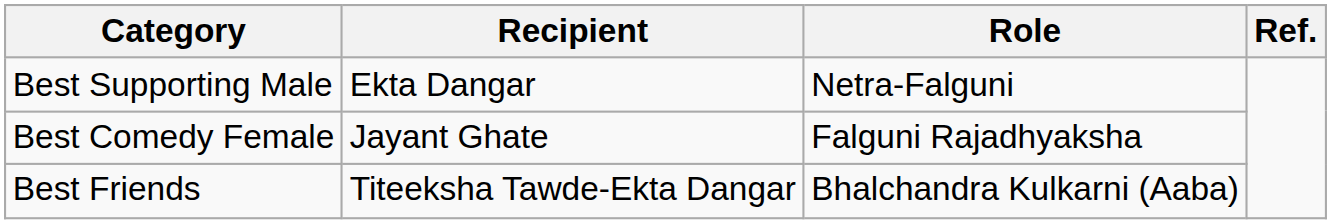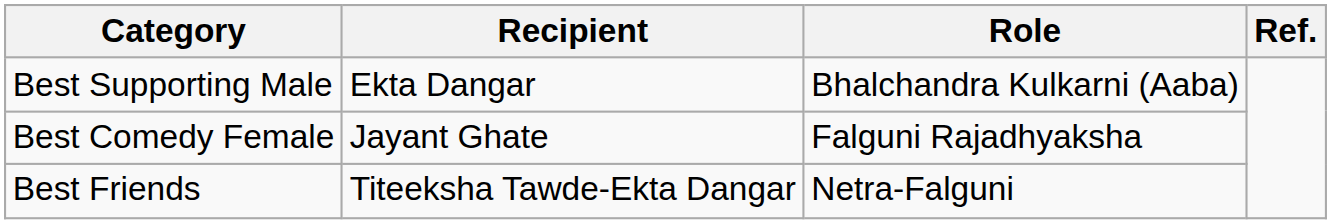Best Supporting Male | Role: Netra-Falguni -> Bhalchandra Kulkarni (Aaba)
Best Friends | Role: Bhalchandra Kulkarni (Aaba) -> Netra-Falguni
